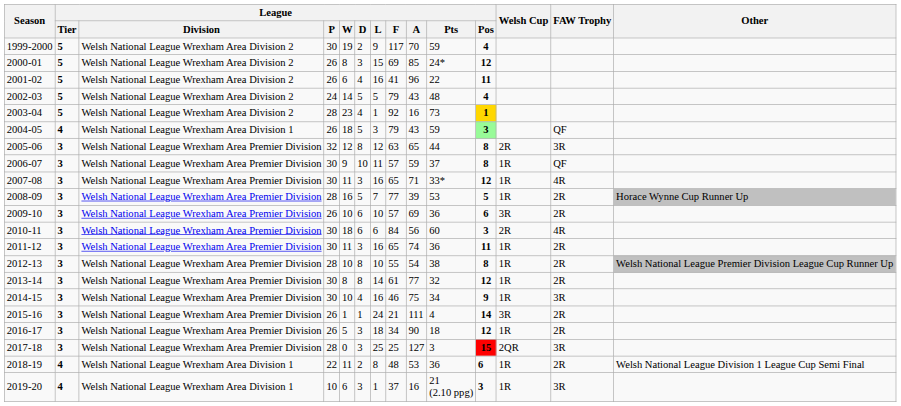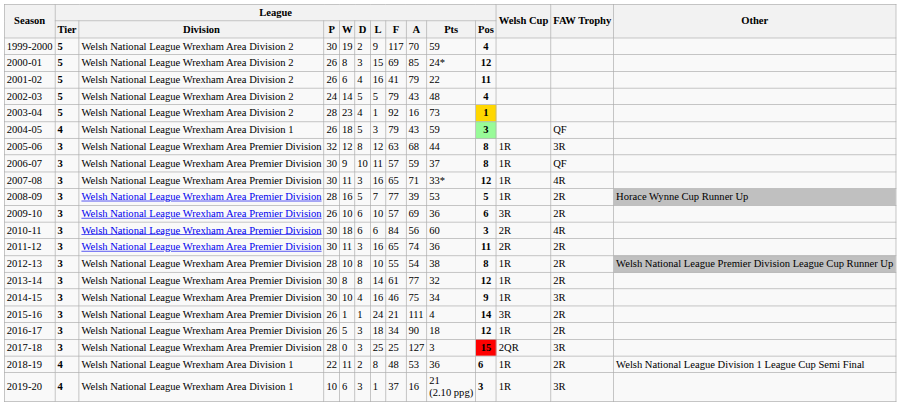2001-02 | League / A: 96 -> 79
2005-06 | League / A: 65 -> 68
2005-06 | Welsh Cup: 2R -> 1R
2011-12 | Welsh Cup: 1R -> 2R
